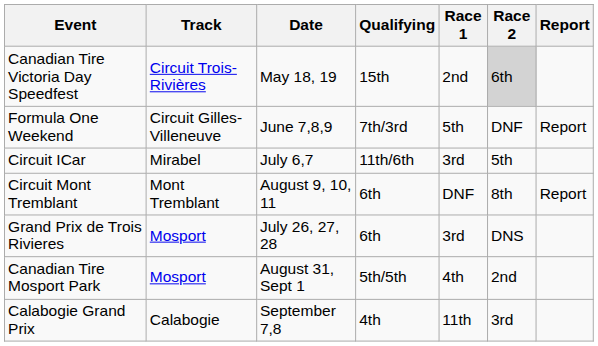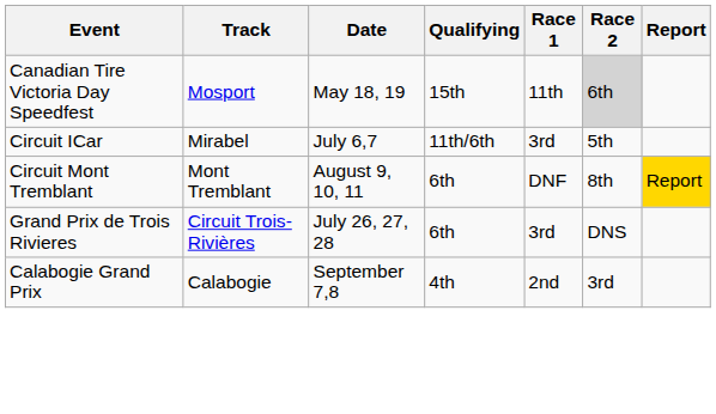Canadian Tire Victoria Day Speedfest | Track: Circuit Trois-Rivières -> Mosport
Canadian Tire Victoria Day Speedfest | Race 1: 2nd -> 11th
- row: Formula One Weekend | Circuit Gilles-Villeneuve | June 7,8,9 | 7th/3rd | 5th | DNF | Report
Circuit Mont Tremblant | Report: no background -> gold background
Grand Prix de Trois Rivieres | Track: Mosport -> Circuit Trois-Rivières
- row: Canadian Tire Mosport Park | Mosport | August 31, Sept 1 | 5th/5th | 4th | 2nd
Calabogie Grand Prix | Race 1: 11th -> 2nd
